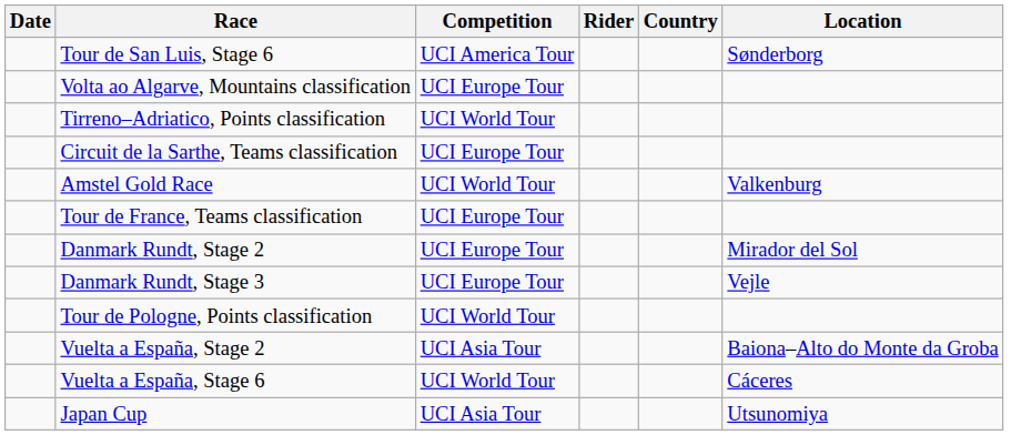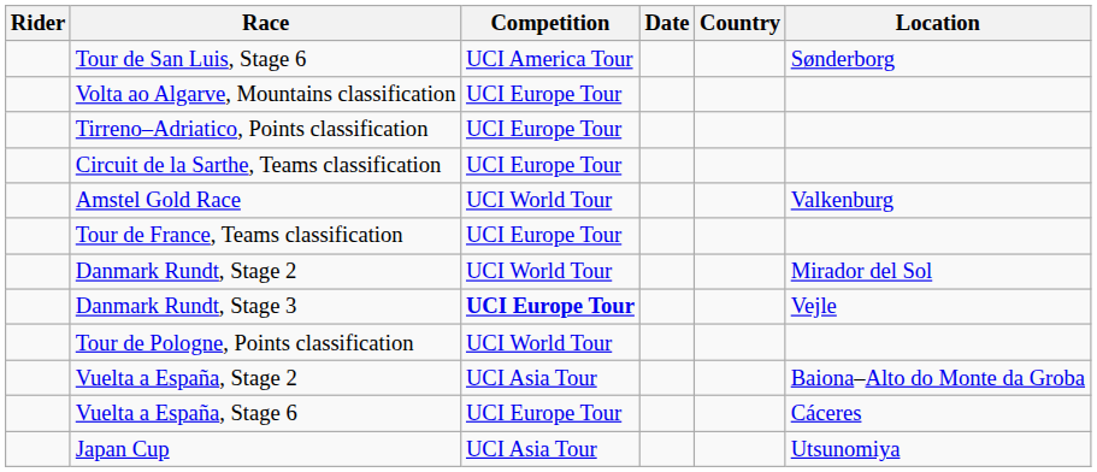columns swapped: Date <-> Rider
Tirreno–Adriatico, Points classification | Competition: UCI World Tour -> UCI Europe Tour
Danmark Rundt, Stage 2 | Competition: UCI Europe Tour -> UCI World Tour
Danmark Rundt, Stage 3 | Competition: normal -> bold
Vuelta a España, Stage 6 | Competition: UCI World Tour -> UCI Europe Tour
